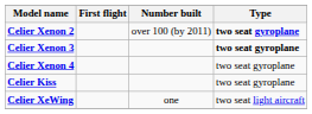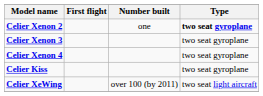Celier Xenon 2 | Number built: over 100 (by 2011) -> one
Celier Xenon 3 | Type: bold -> normal
Celier XeWing | Number built: one -> over 100 (by 2011)
